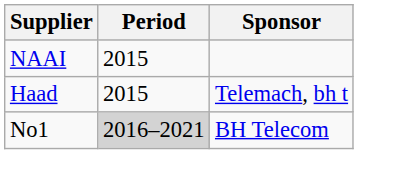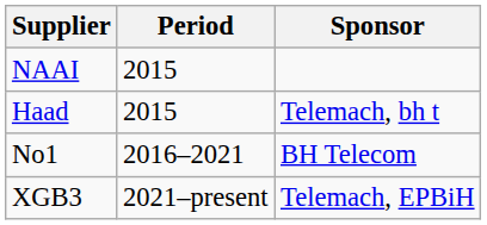No1 | Period: lightgrey background -> no background
+ row: XGB3 | 2021–present | Telemach, EPBiH
